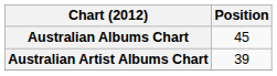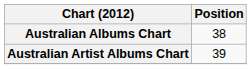Australian Albums Chart | Position: 45 -> 38
